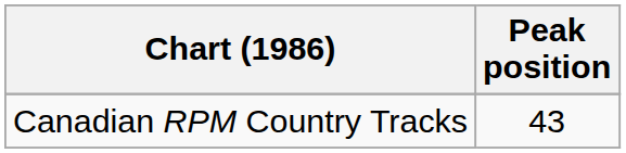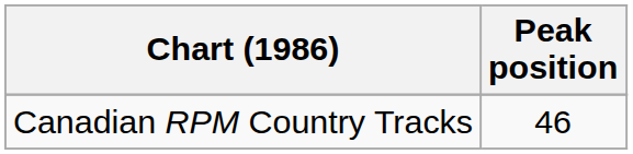Canadian RPM Country Tracks | Peak position: 43 -> 46
